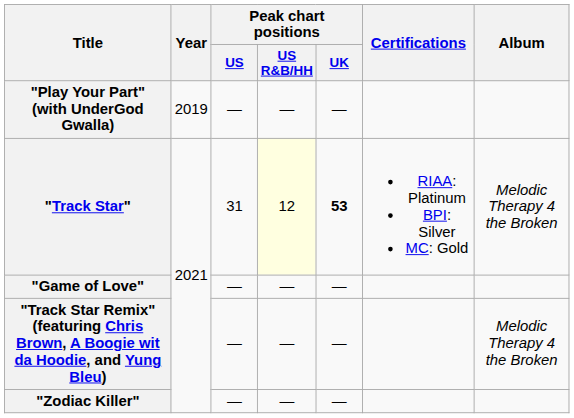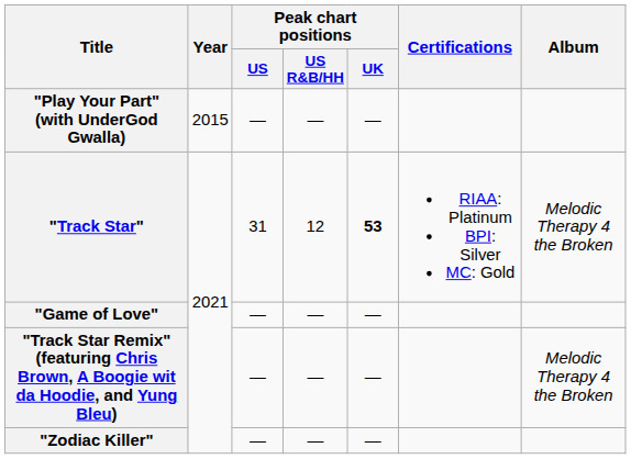"Play Your Part" (with UnderGod Gwalla) | Year: 2019 -> 2015
"Track Star" | Peak chart positions / US R&B/HH: lightyellow background -> no background
